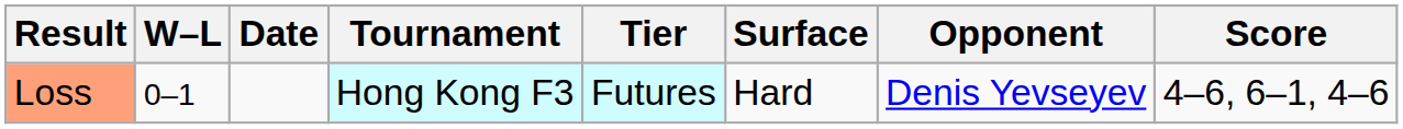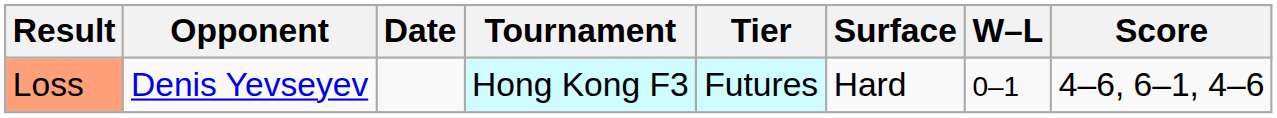columns swapped: W–L <-> Opponent
